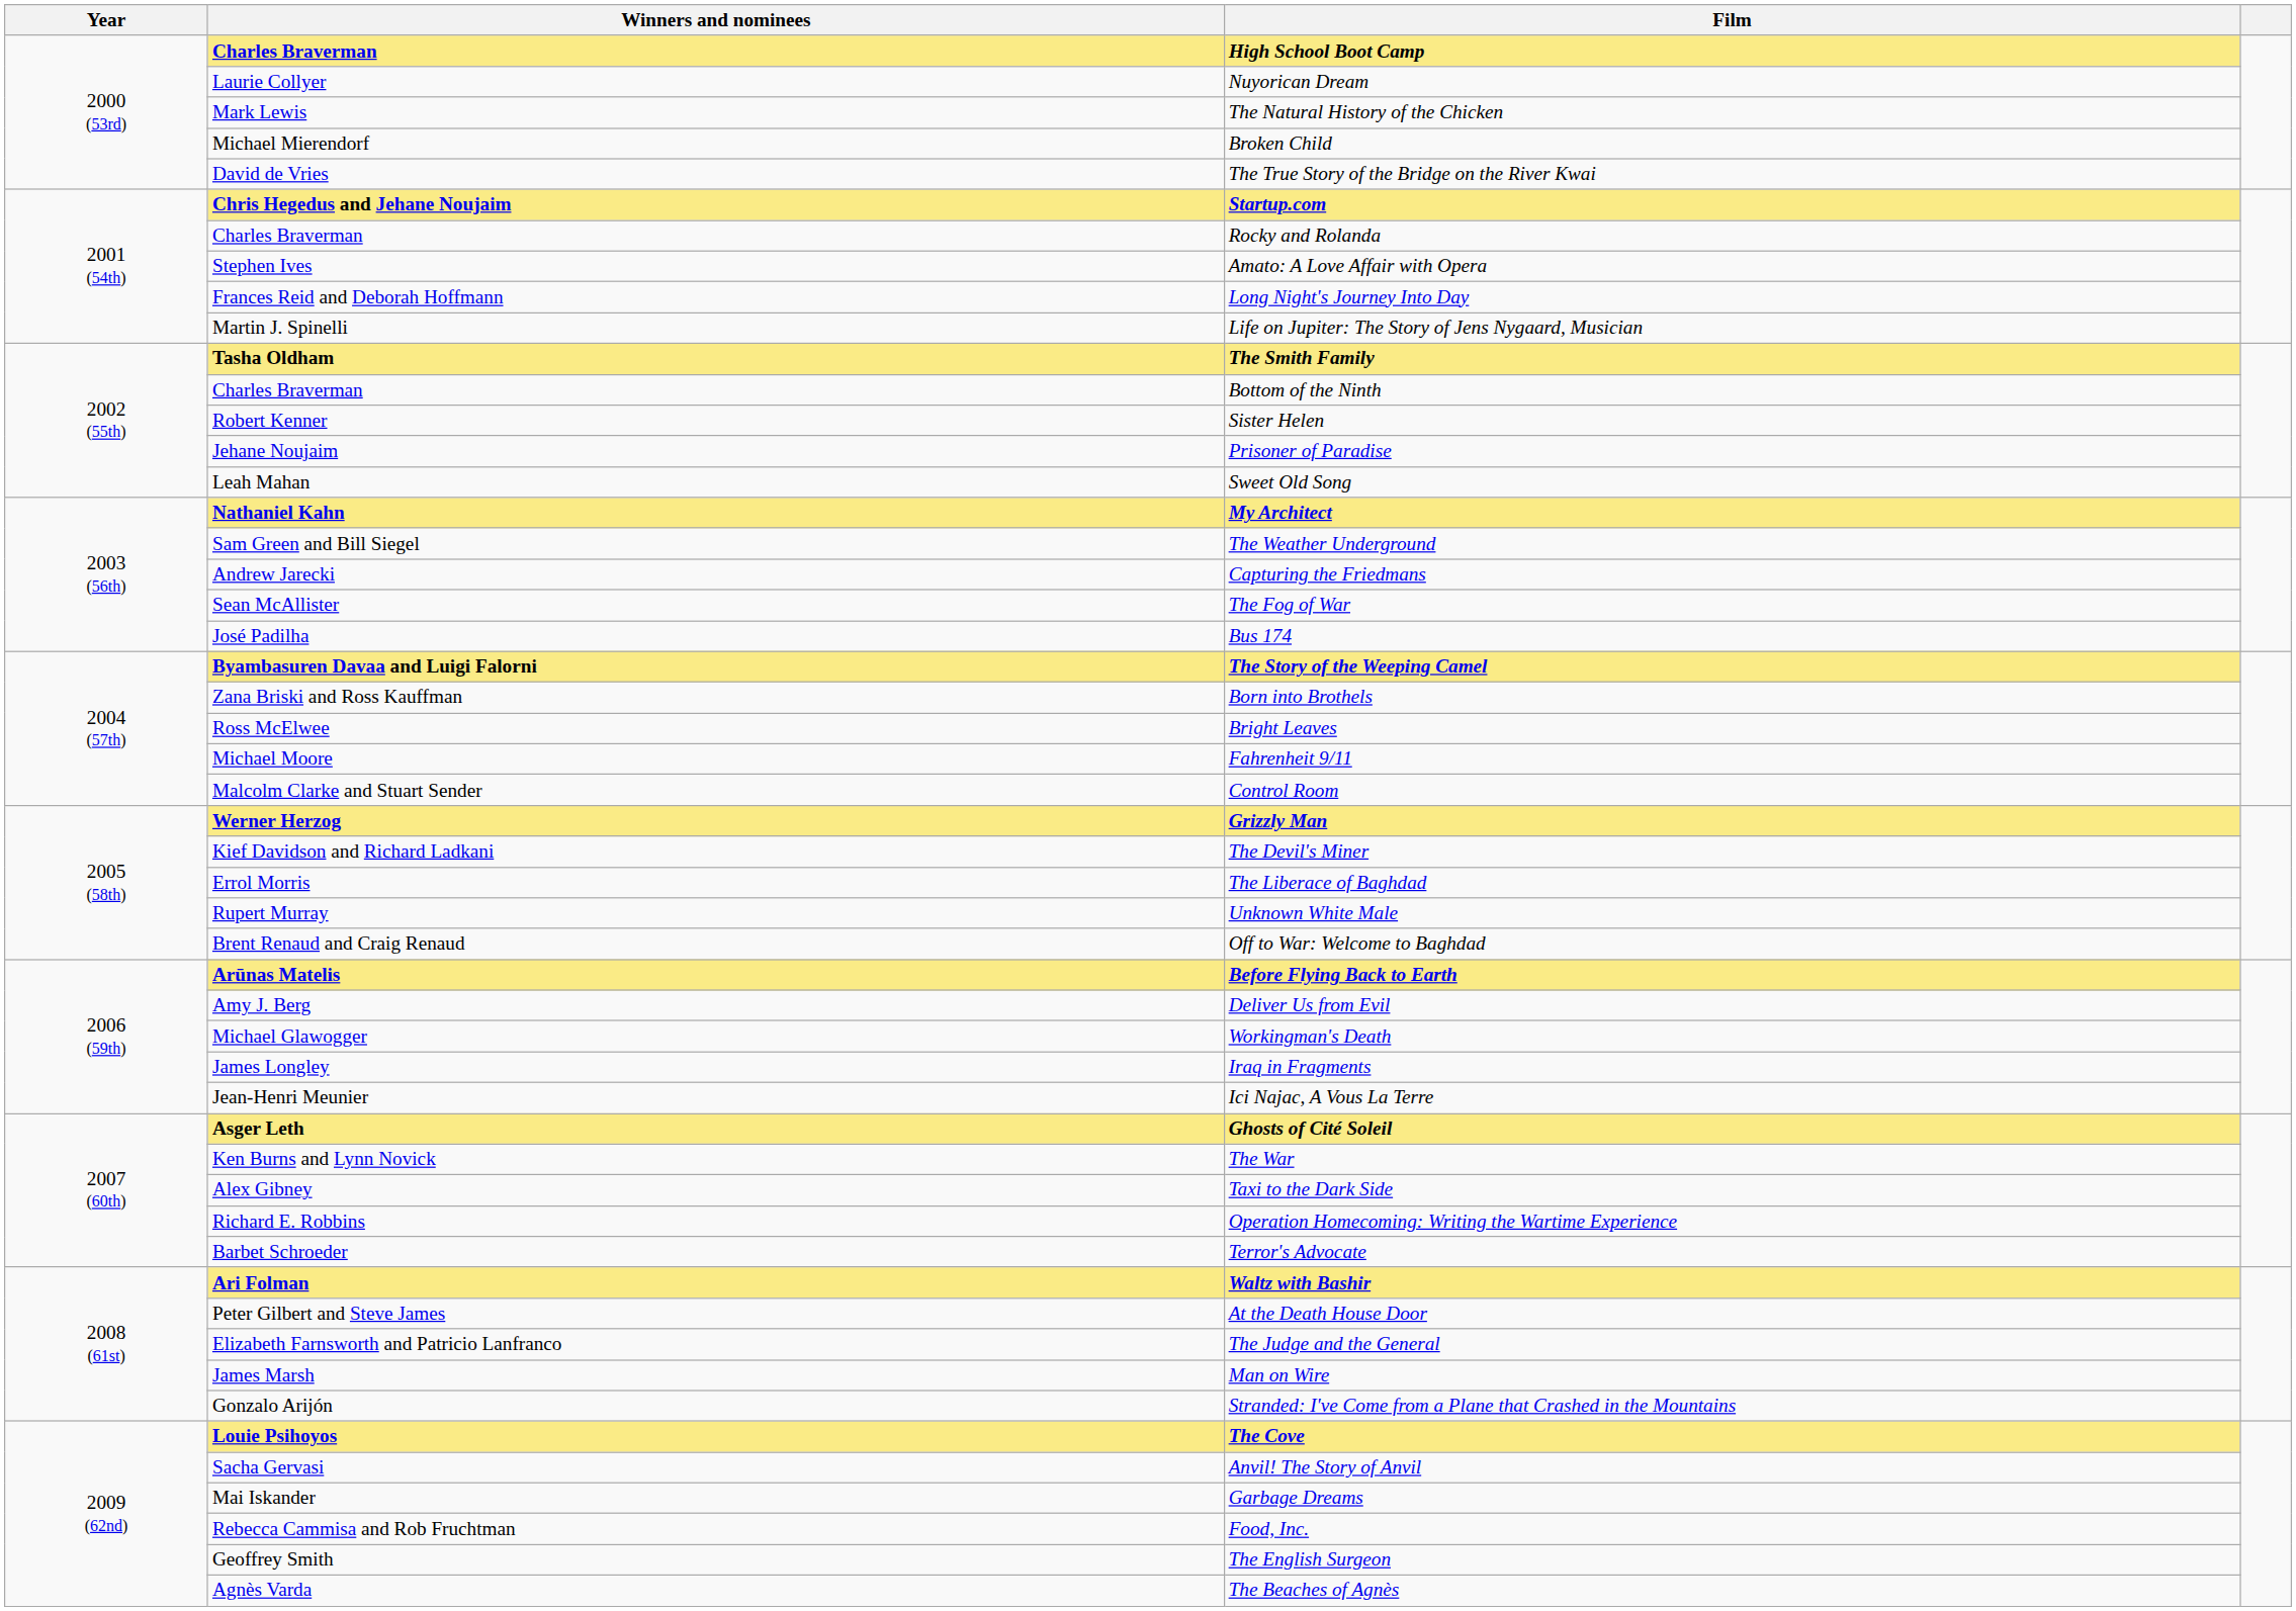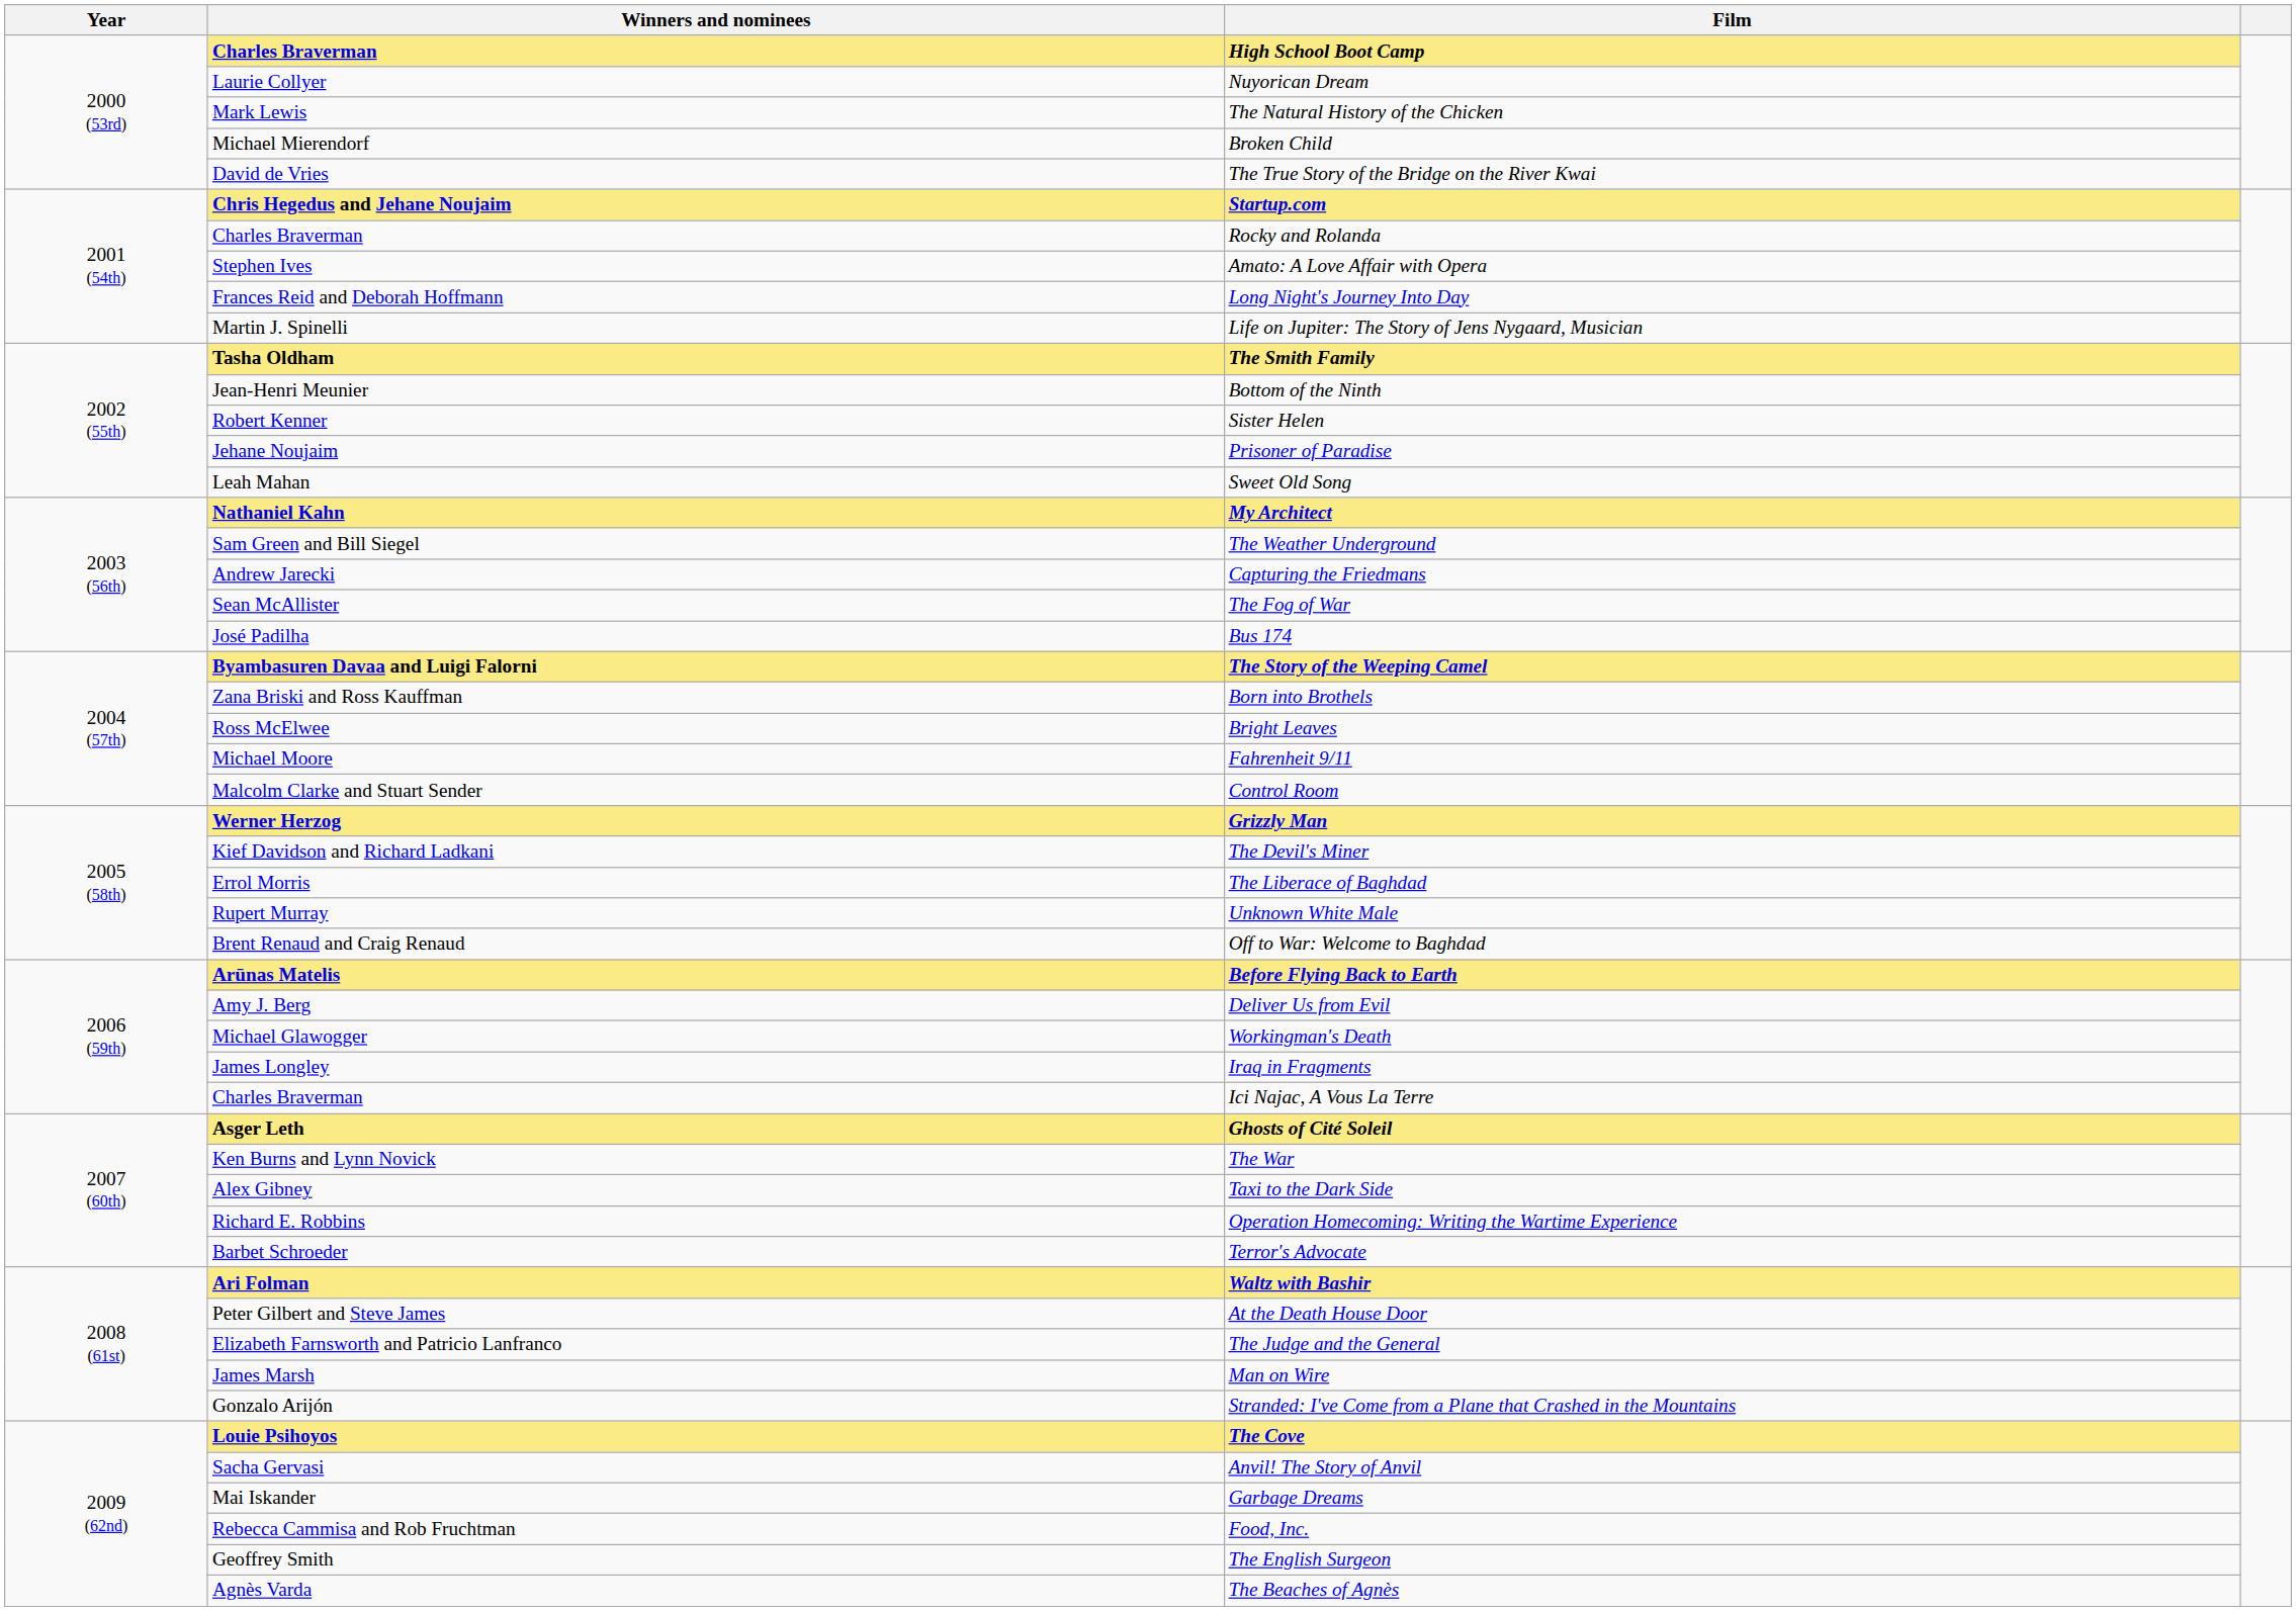Bottom of the Ninth | Winners and nominees: Charles Braverman -> Jean-Henri Meunier
Ici Najac, A Vous La Terre | Winners and nominees: Jean-Henri Meunier -> Charles Braverman
